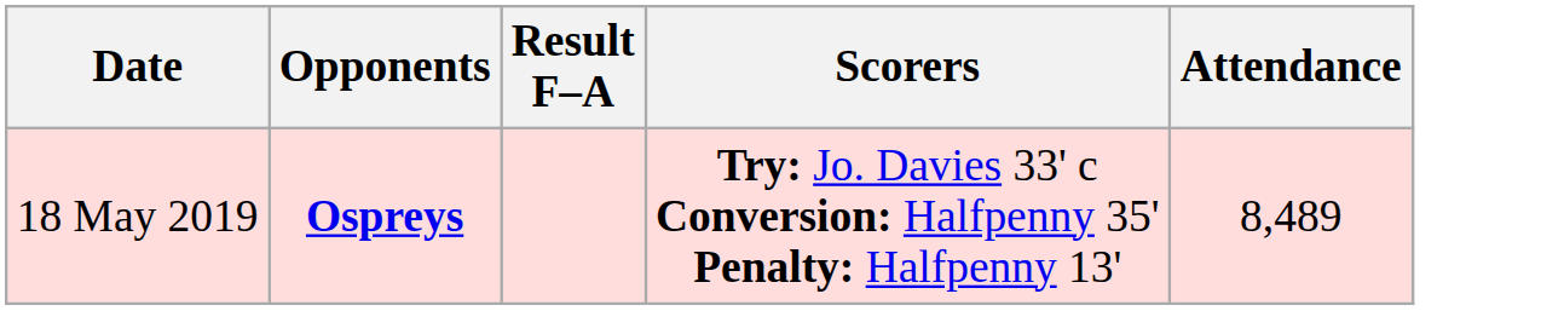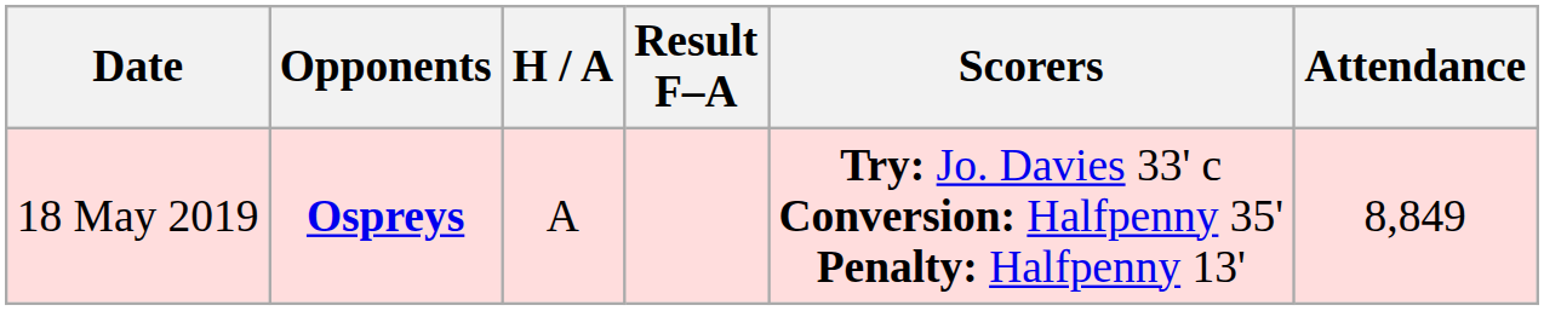+ column: H / A | A
18 May 2019 | Attendance: 8,489 -> 8,849
